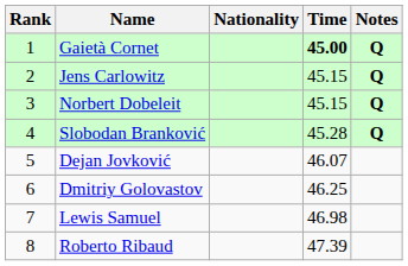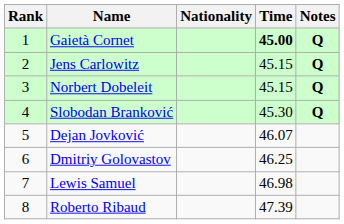Slobodan Branković | Time: 45.28 -> 45.30
